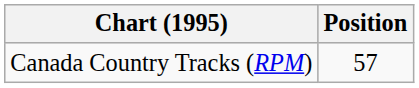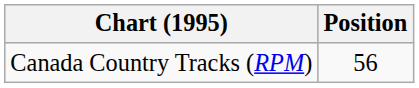Canada Country Tracks (RPM) | Position: 57 -> 56
